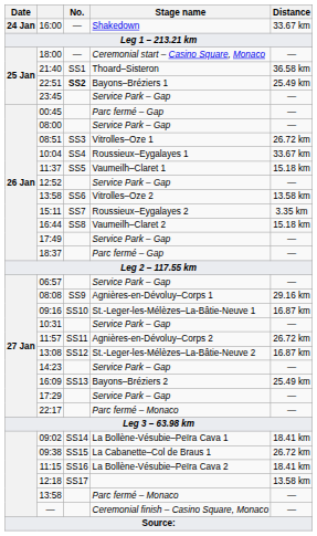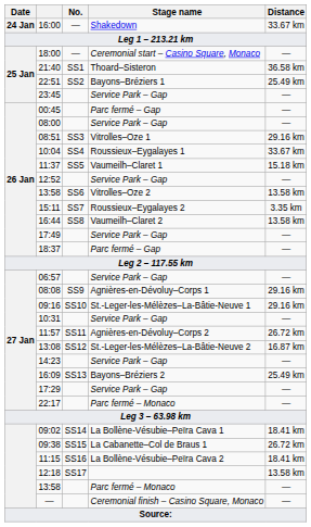22:51 | No.: bold -> normal
08:51 | Distance: 26.72 km -> 29.16 km
16:44 | Distance: 15.18 km -> 13.58 km
09:16 | Distance: 16.87 km -> 29.16 km
